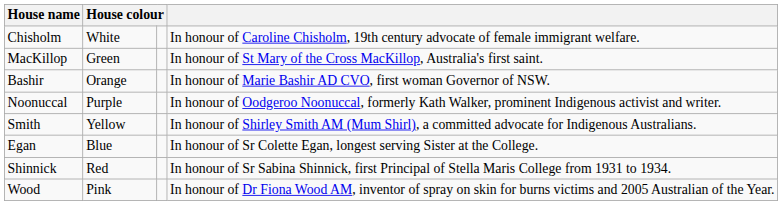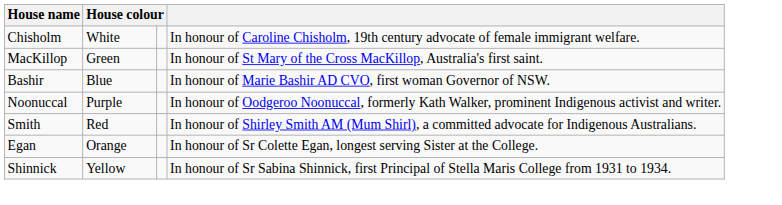Bashir | column 2: Orange -> Blue
Smith | column 2: Yellow -> Red
Egan | column 2: Blue -> Orange
Shinnick | column 2: Red -> Yellow
- row: Wood | Pink | In honour of Dr Fiona Wood AM, inventor of spray on skin for burns victims and 2005 Australian of the Year.
